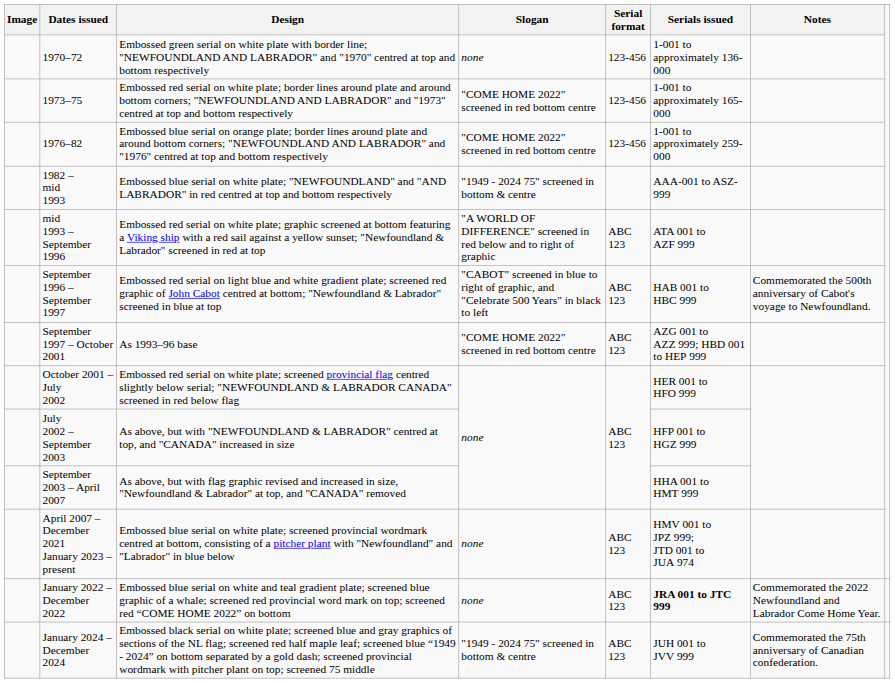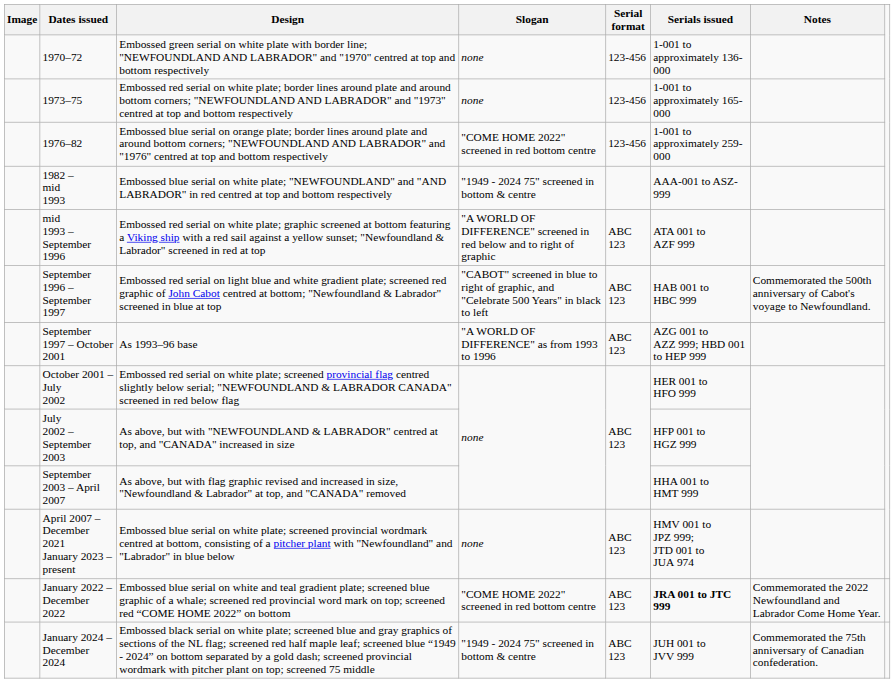1973–75 | Slogan: "COME HOME 2022" screened in red bottom centre -> none
September 1997 – October 2001 | Slogan: "COME HOME 2022" screened in red bottom centre -> "A WORLD OF DIFFERENCE" as from 1993 to 1996
January 2022 – December 2022 | Slogan: none -> "COME HOME 2022" screened in red bottom centre
